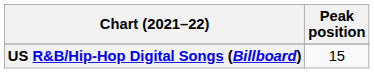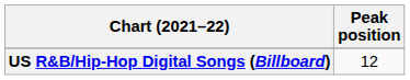US R&B/Hip-Hop Digital Songs (Billboard) | Peak position: 15 -> 12
